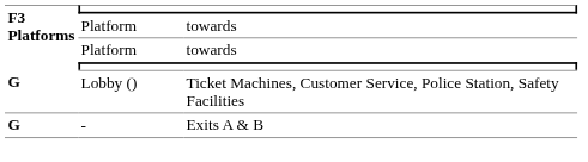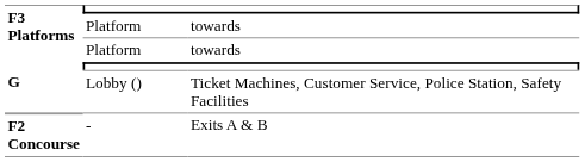- | F3 Platforms: G -> F2 Concourse
